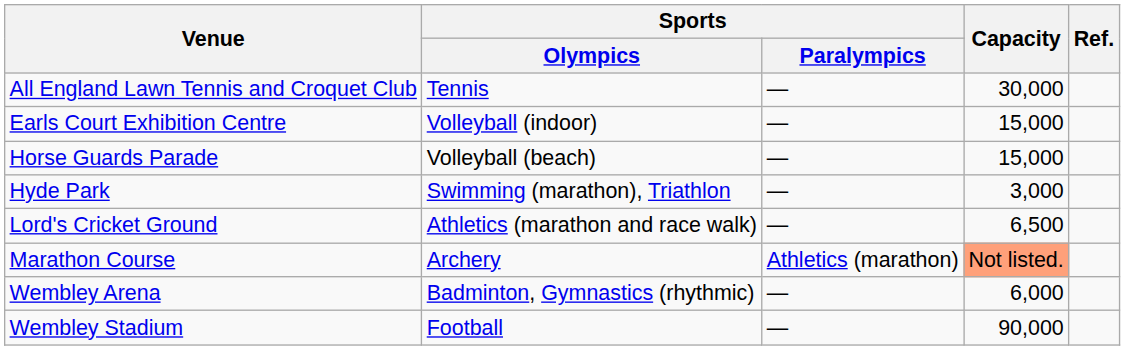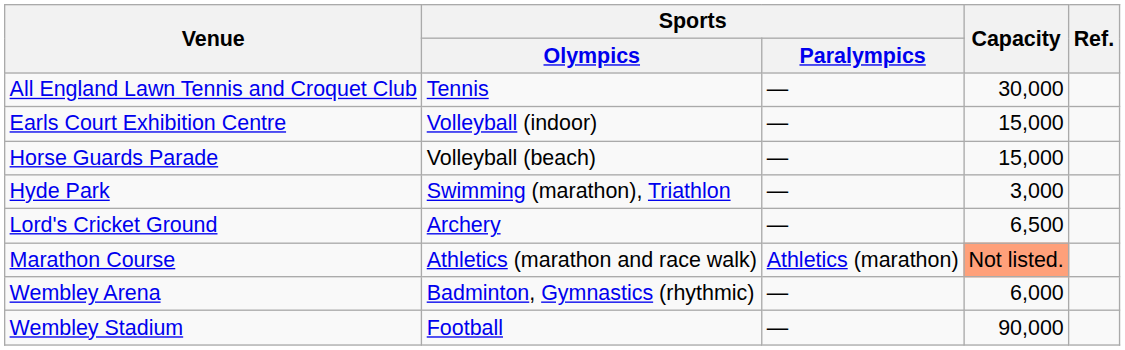Lord's Cricket Ground | Sports / Olympics: Athletics (marathon and race walk) -> Archery
Marathon Course | Sports / Olympics: Archery -> Athletics (marathon and race walk)
